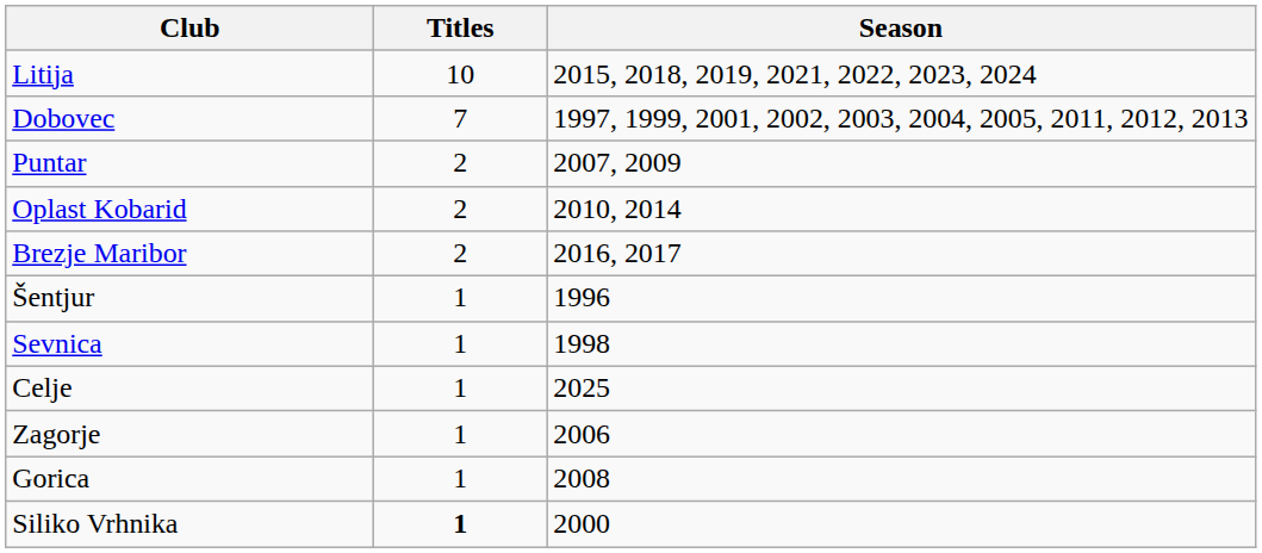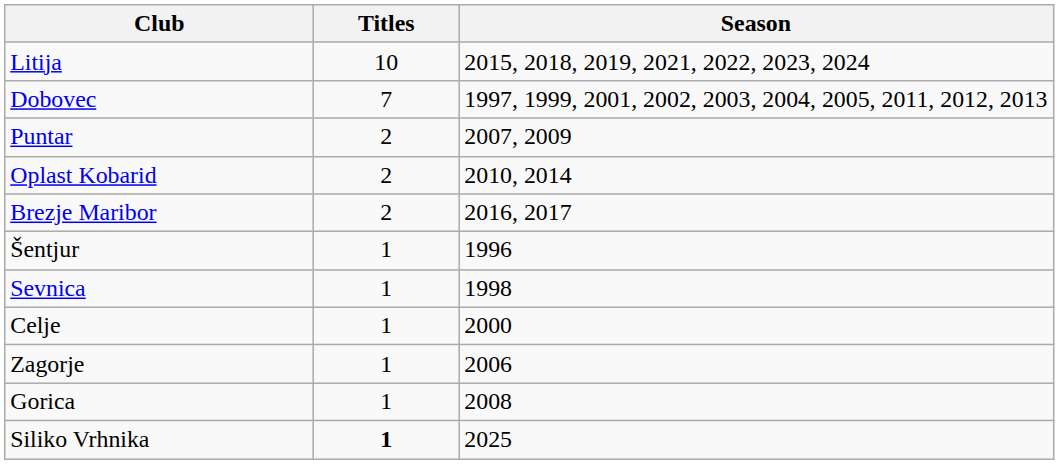Celje | Season: 2025 -> 2000
Siliko Vrhnika | Season: 2000 -> 2025
